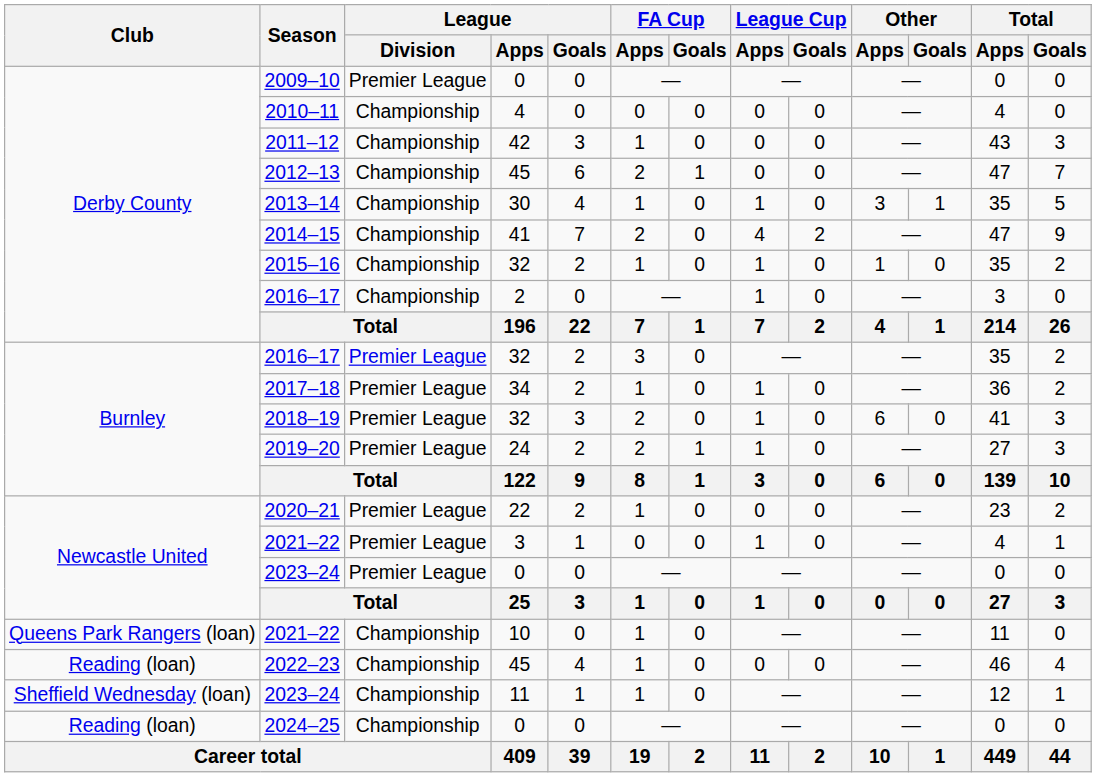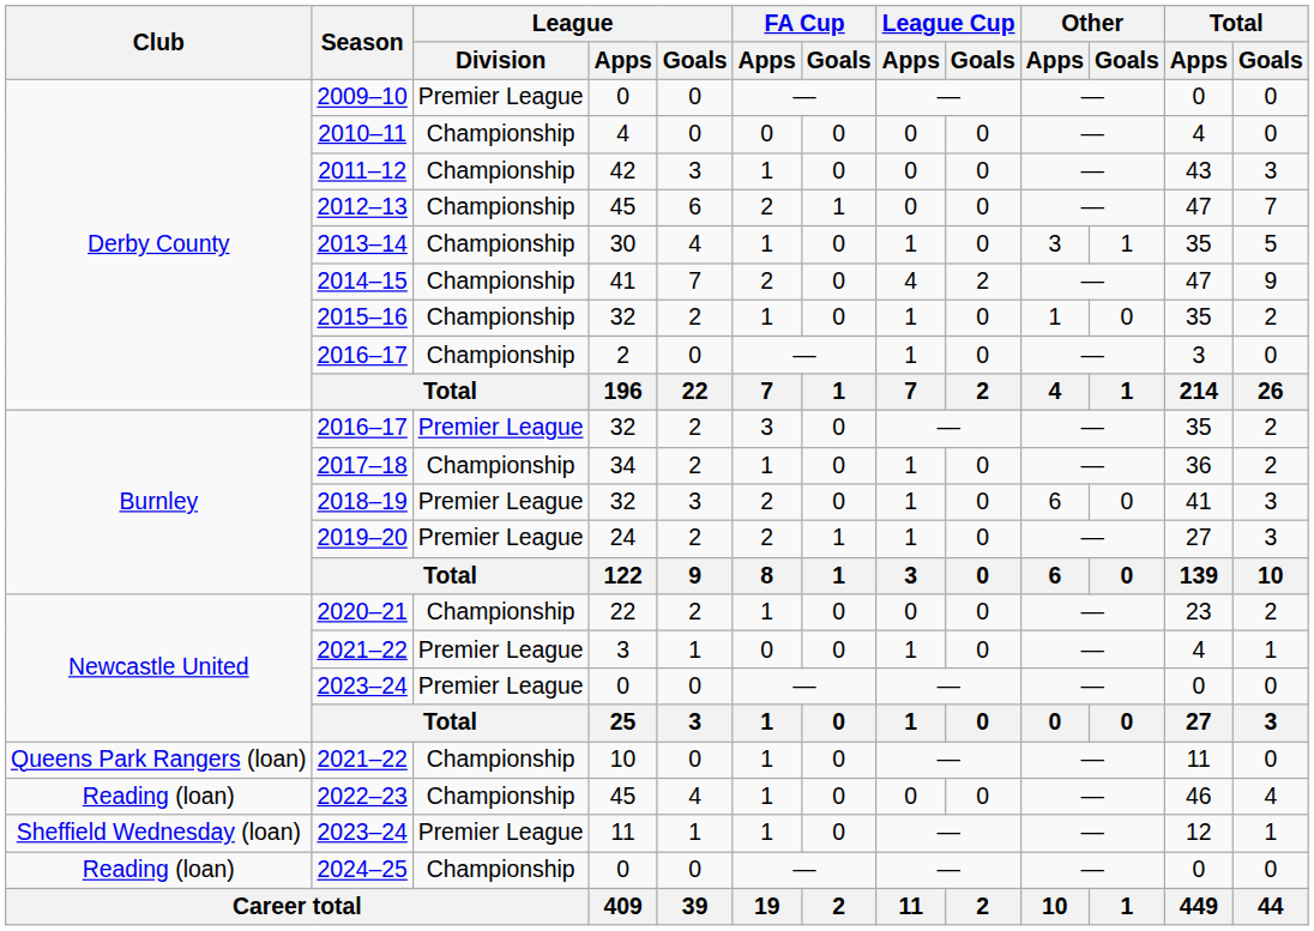2017–18 | League / Division: Premier League -> Championship
2020–21 | League / Division: Premier League -> Championship
2023–24 / 11 | League / Division: Championship -> Premier League
